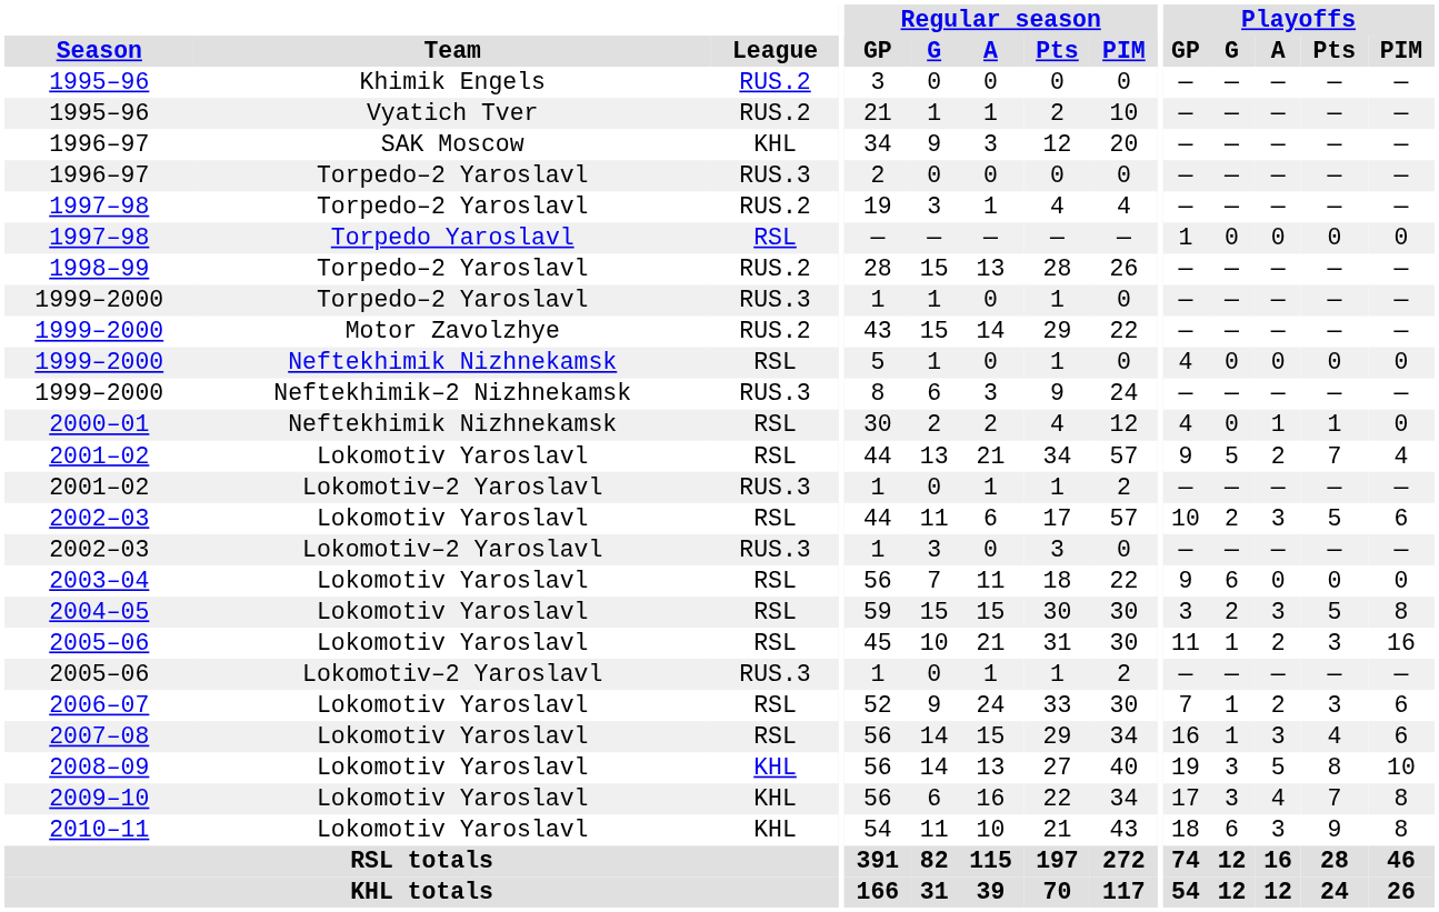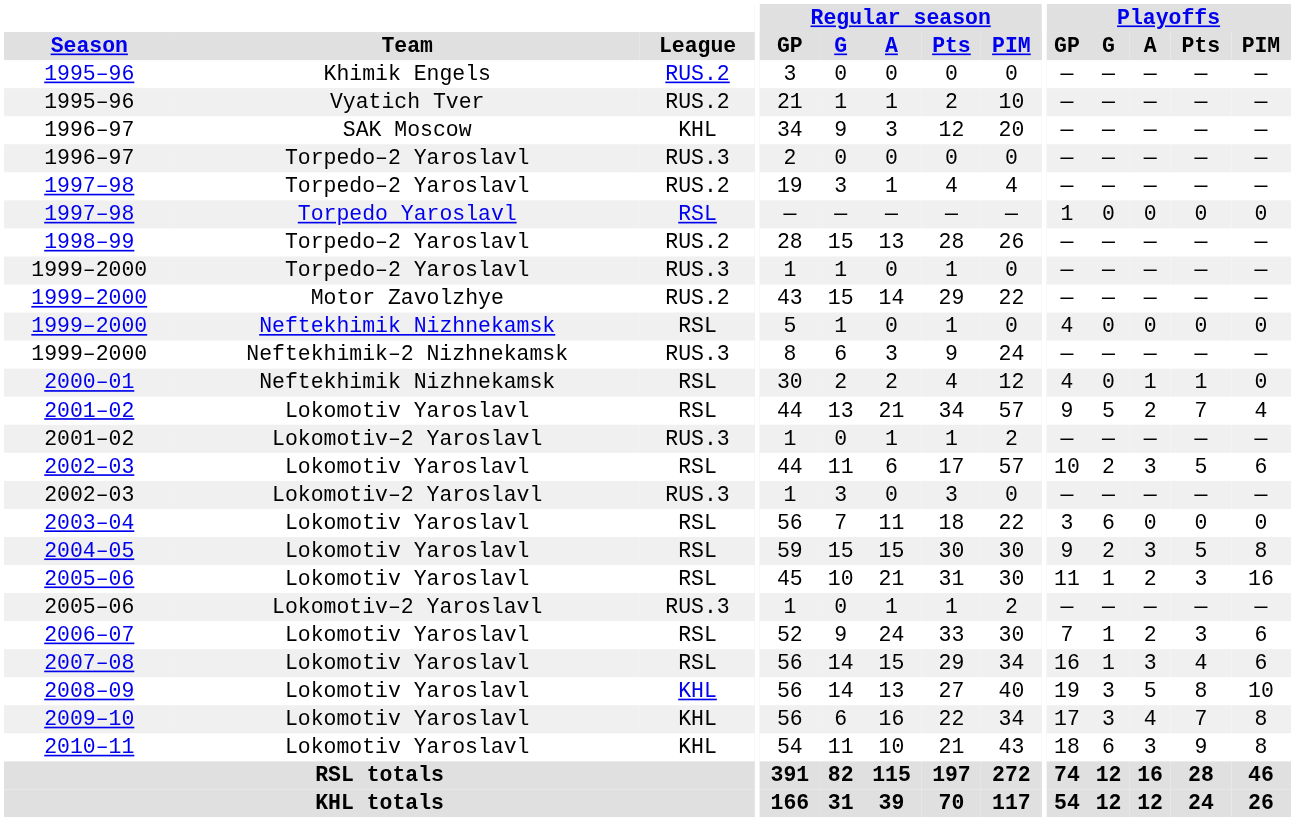2003–04 | Playoffs / GP: 9 -> 3
2004–05 | Playoffs / GP: 3 -> 9
